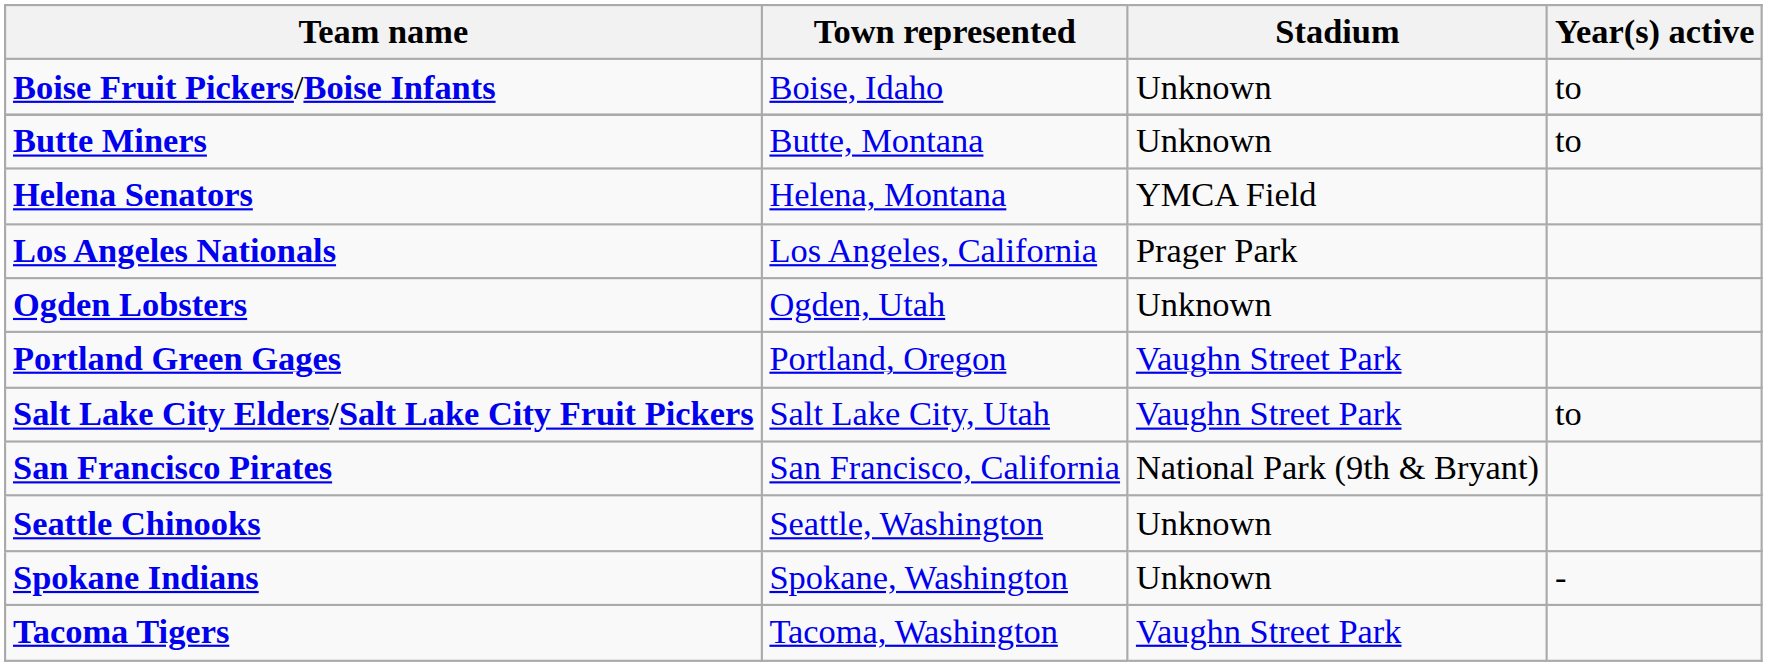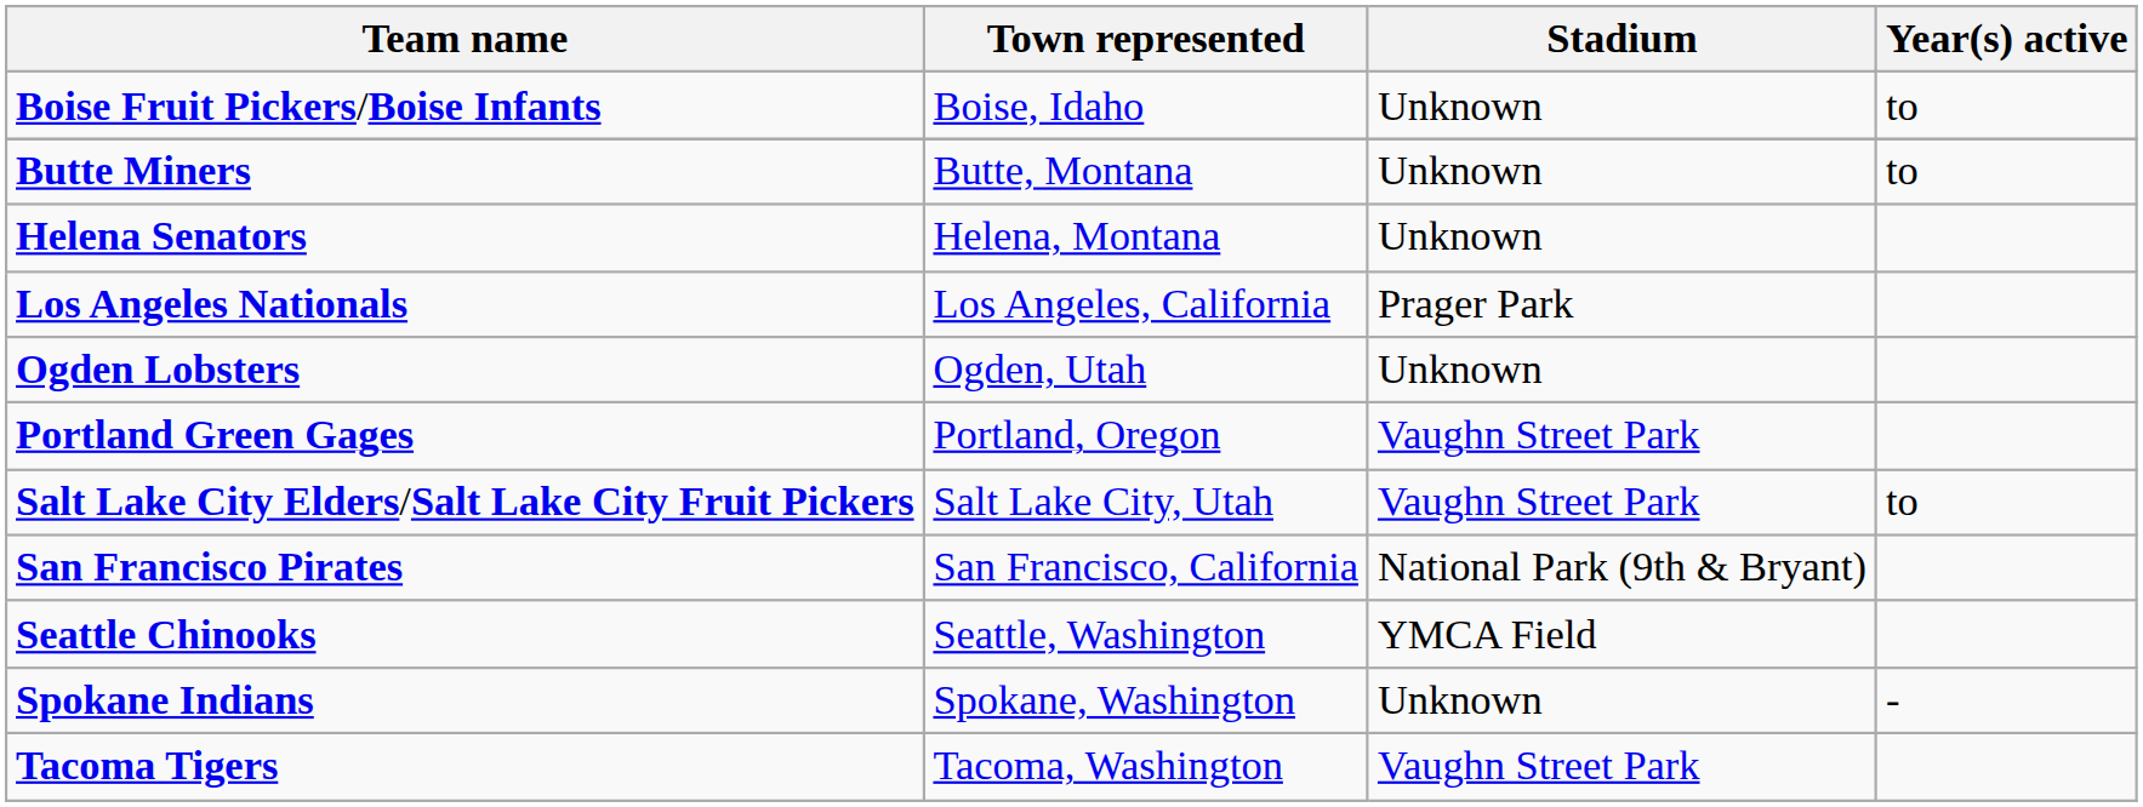Helena Senators | Stadium: YMCA Field -> Unknown
Seattle Chinooks | Stadium: Unknown -> YMCA Field
